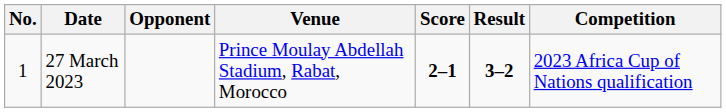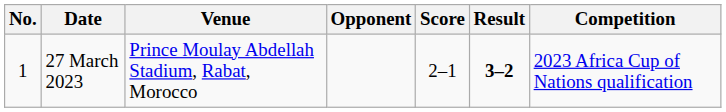columns swapped: Venue <-> Opponent
27 March 2023 | Score: bold -> normal
